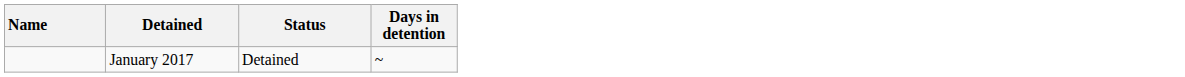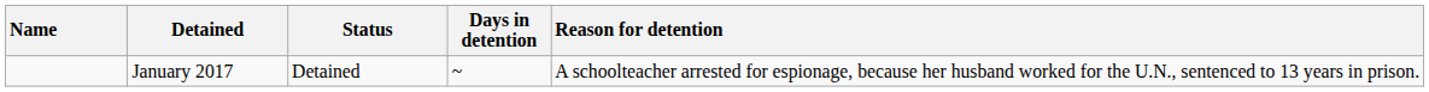+ column: Reason for detention | A schoolteacher arrested for espionage, because her husband worked for the U.N., sentenced to 13 years in prison.
